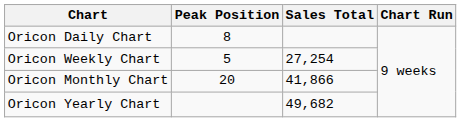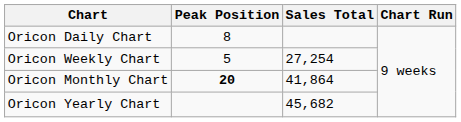Oricon Monthly Chart | Peak Position: normal -> bold
Oricon Monthly Chart | Sales Total: 41,866 -> 41,864
Oricon Yearly Chart | Sales Total: 49,682 -> 45,682
